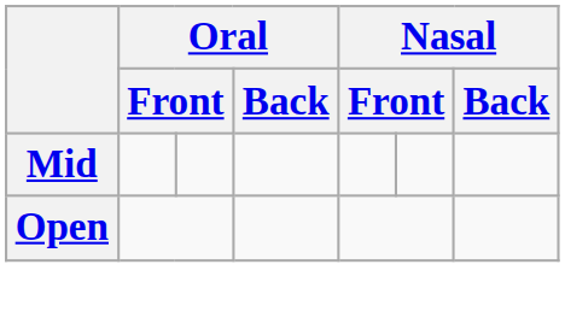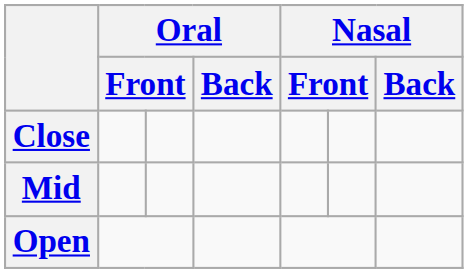+ row: Close
